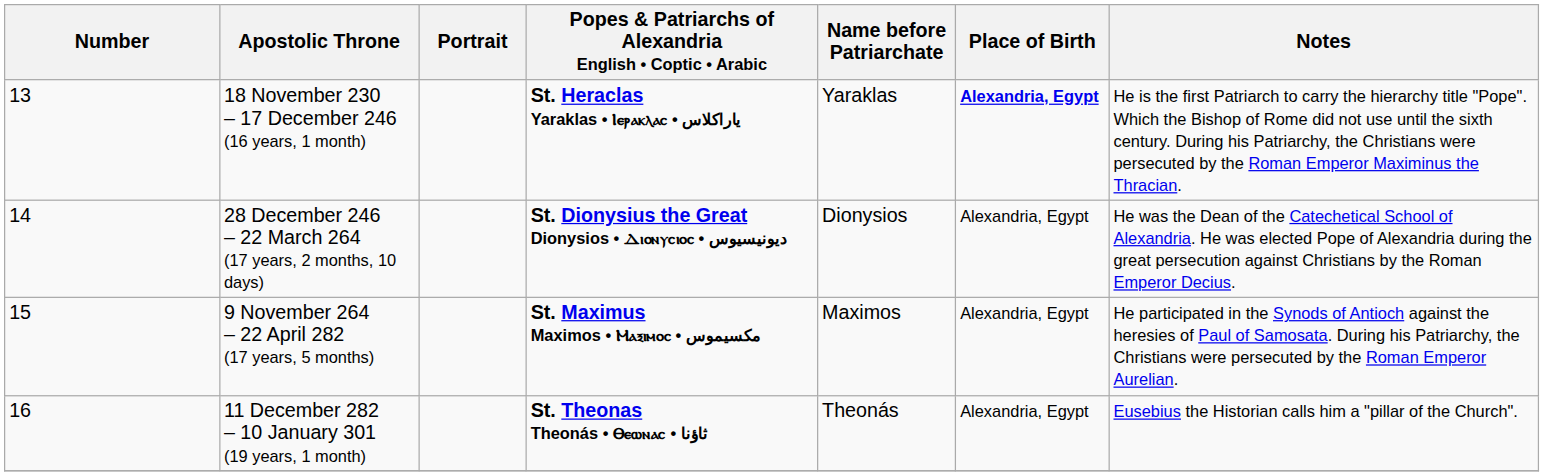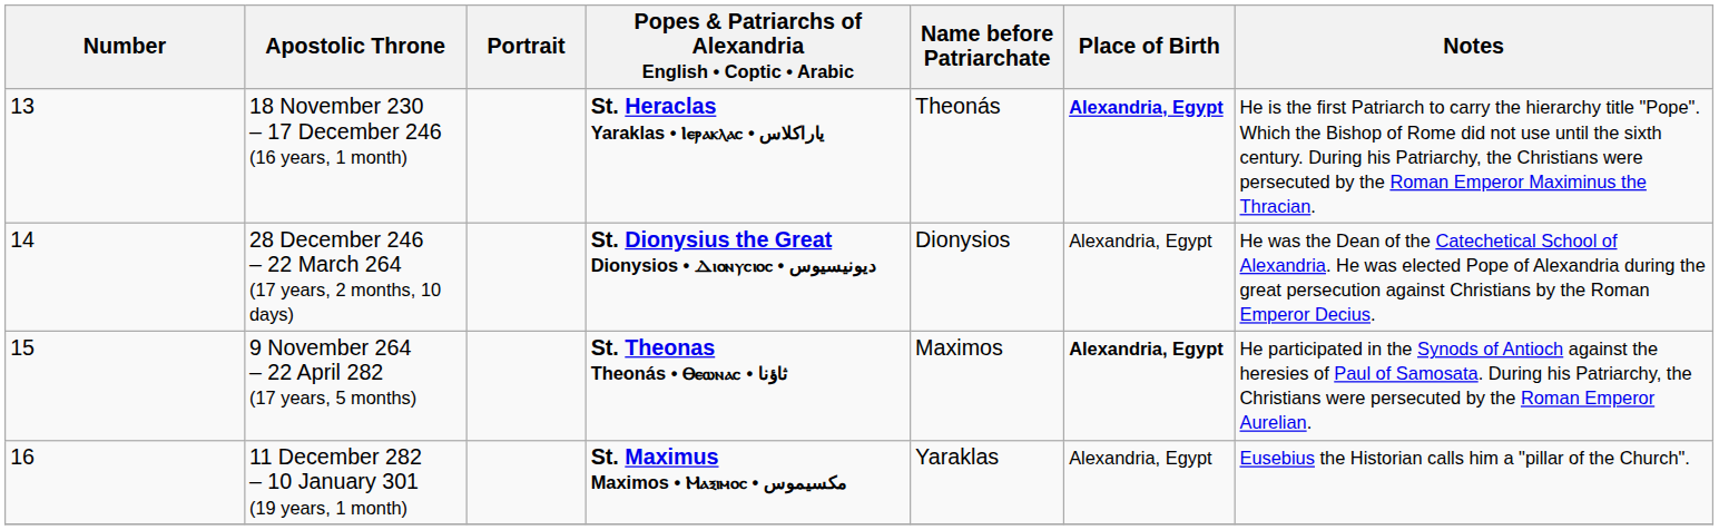18 November 230 – 17 December 246 (16 years, 1 month) | Name before Patriarchate: Yaraklas -> Theonás
9 November 264 – 22 April 282 (17 years, 5 months) | Popes & Patriarchs of Alexandria English • Coptic • Arabic: St. Maximus Maximos • Ⲙⲁⲝⲓⲙⲟⲥ • مكسيموس -> St. Theonas Theonás • Ⲑⲉⲱⲛⲁⲥ • ثاؤنا
9 November 264 – 22 April 282 (17 years, 5 months) | Place of Birth: normal -> bold
11 December 282 – 10 January 301 (19 years, 1 month) | Popes & Patriarchs of Alexandria English • Coptic • Arabic: St. Theonas Theonás • Ⲑⲉⲱⲛⲁⲥ • ثاؤنا -> St. Maximus Maximos • Ⲙⲁⲝⲓⲙⲟⲥ • مكسيموس
11 December 282 – 10 January 301 (19 years, 1 month) | Name before Patriarchate: Theonás -> Yaraklas
